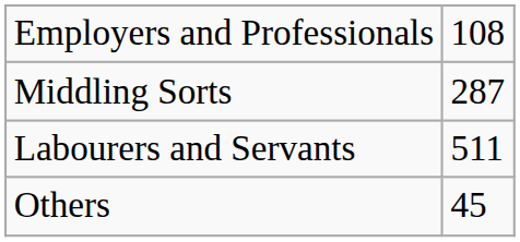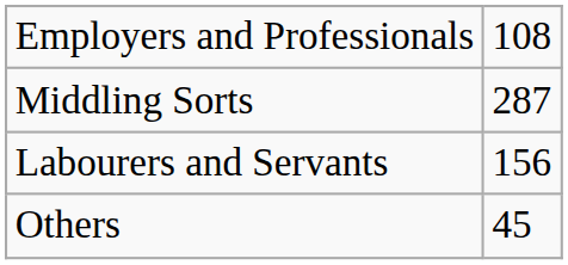Labourers and Servants | column 2: 511 -> 156
